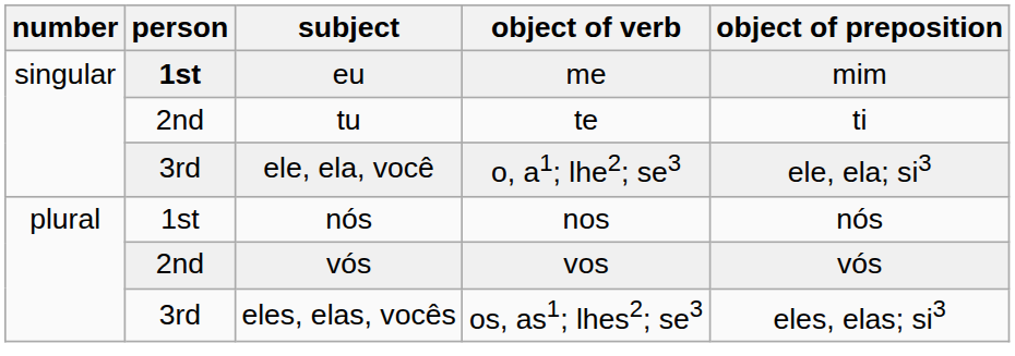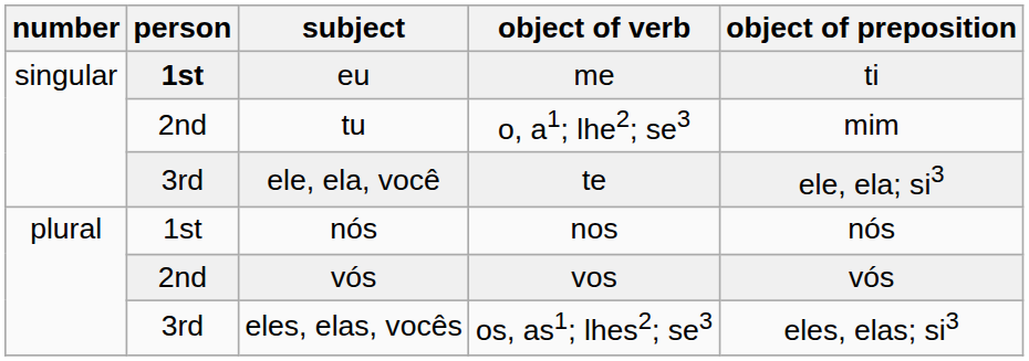eu | object of preposition: mim -> ti
tu | object of verb: te -> o, a1; lhe2; se3
tu | object of preposition: ti -> mim
ele, ela, você | object of verb: o, a1; lhe2; se3 -> te
